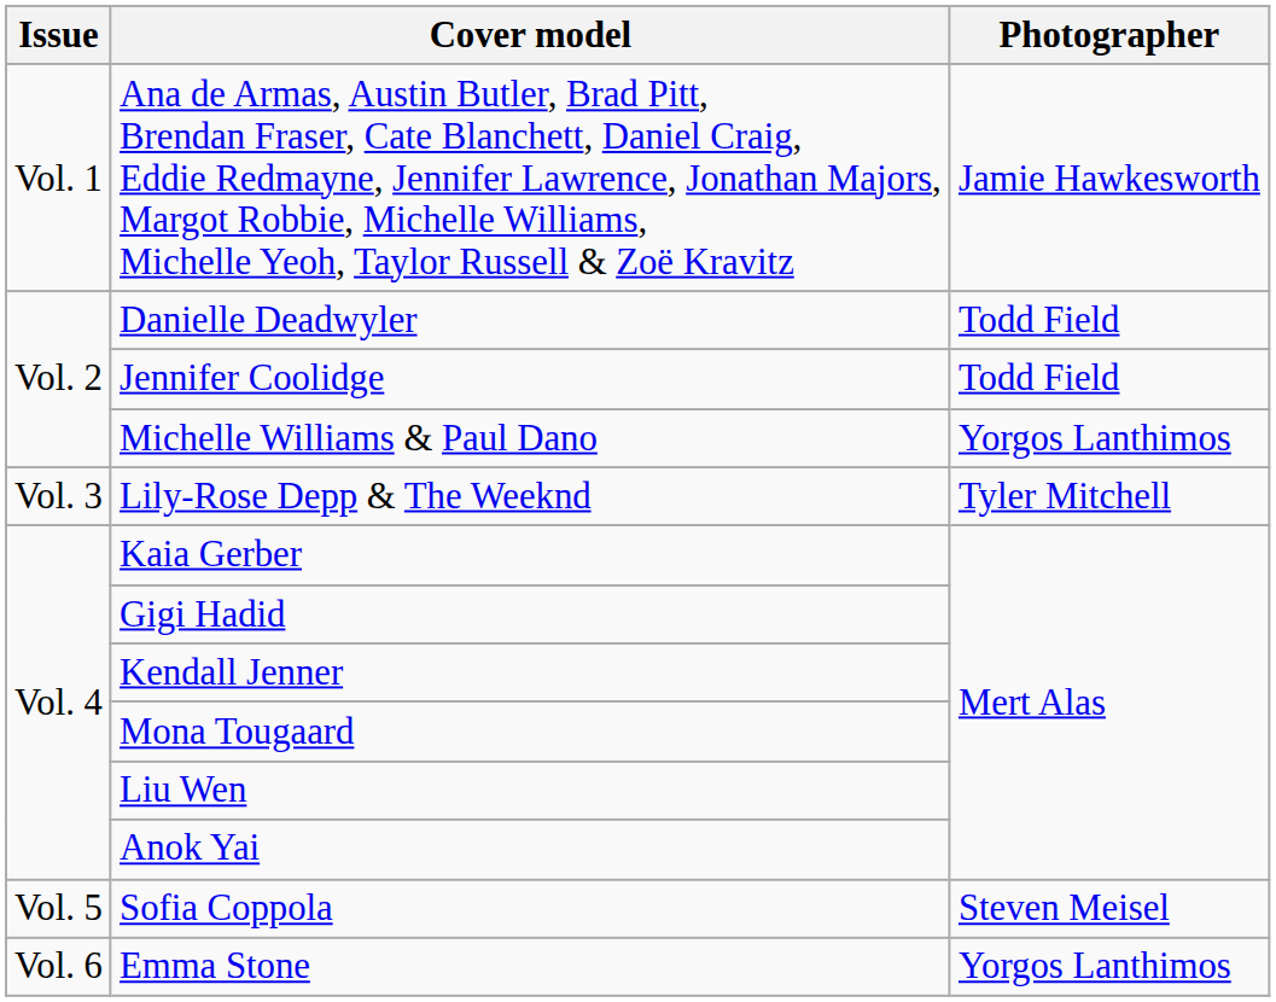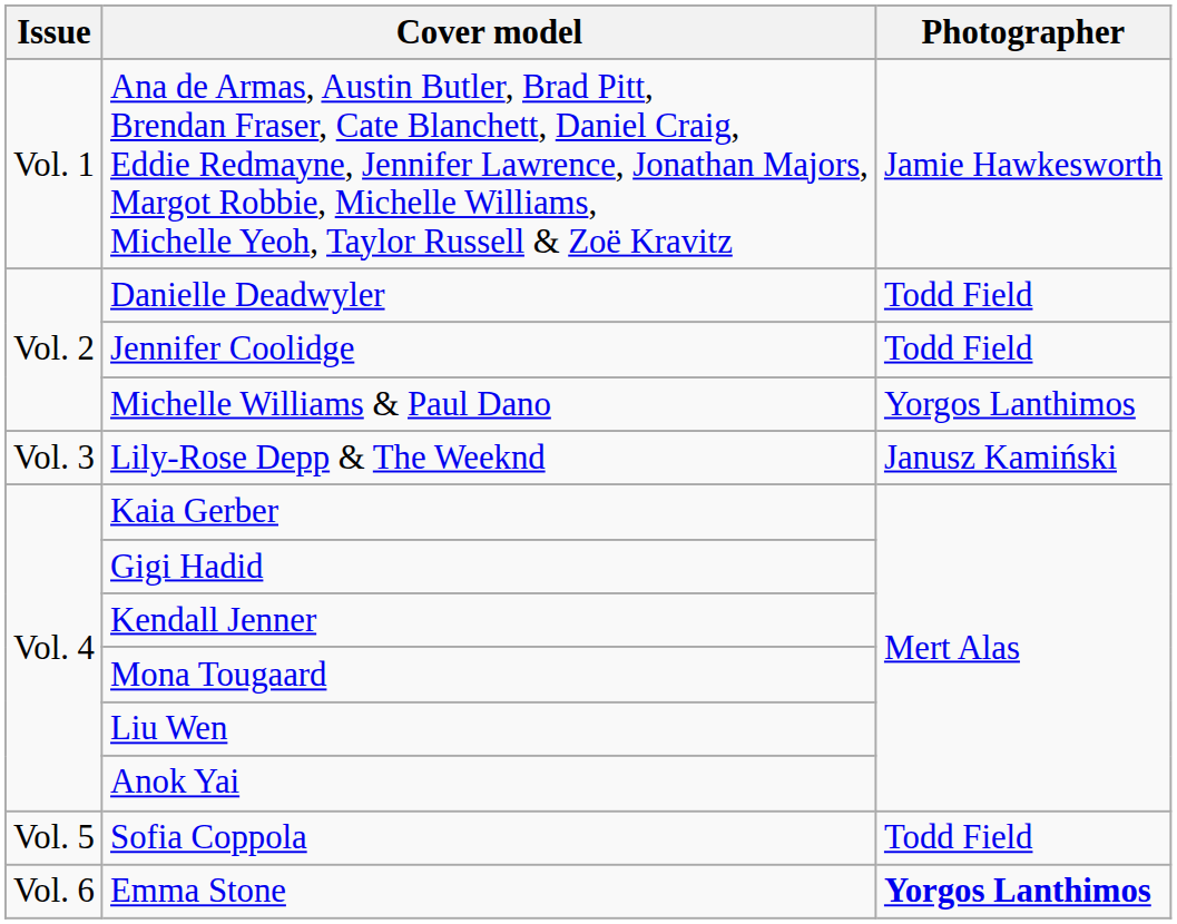Lily-Rose Depp & The Weeknd | Photographer: Tyler Mitchell -> Janusz Kamiński
Sofia Coppola | Photographer: Steven Meisel -> Todd Field
Emma Stone | Photographer: normal -> bold
